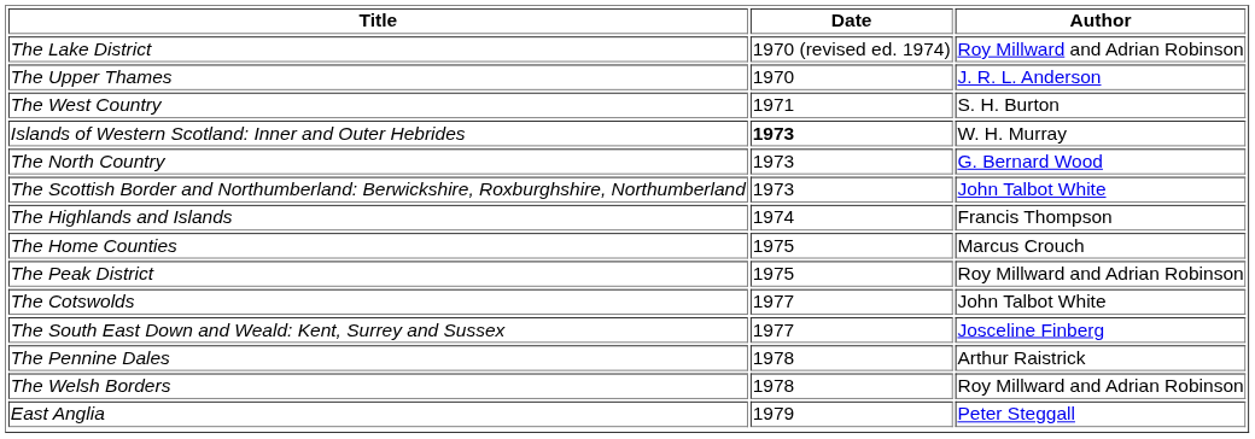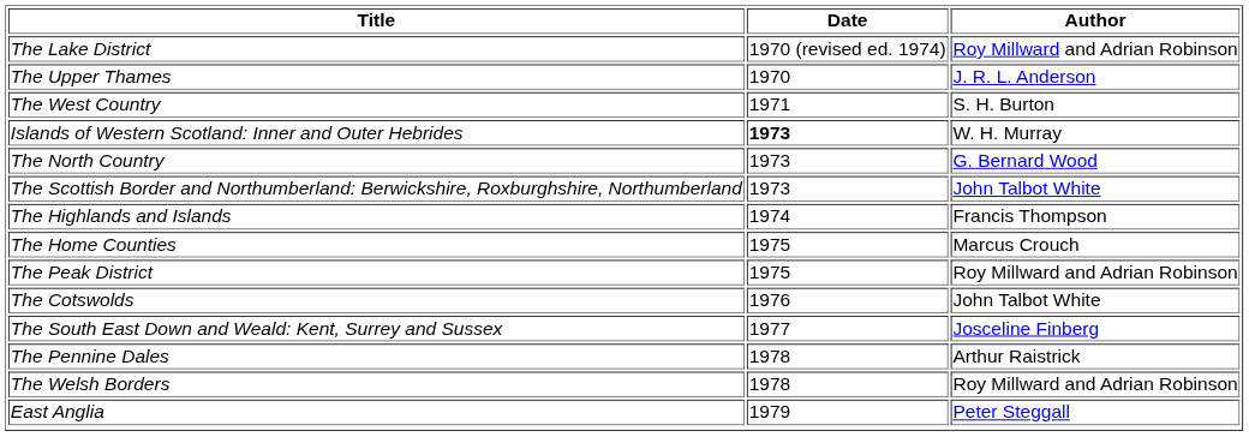The Cotswolds | Date: 1977 -> 1976
